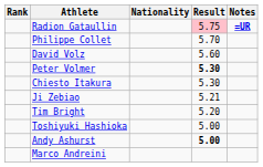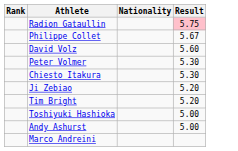- column: Notes | =UR
Philippe Collet | Result: 5.70 -> 5.67
Peter Volmer | Result: bold -> normal
Ji Zebiao | Result: 5.21 -> 5.20
Andy Ashurst | Result: bold -> normal
